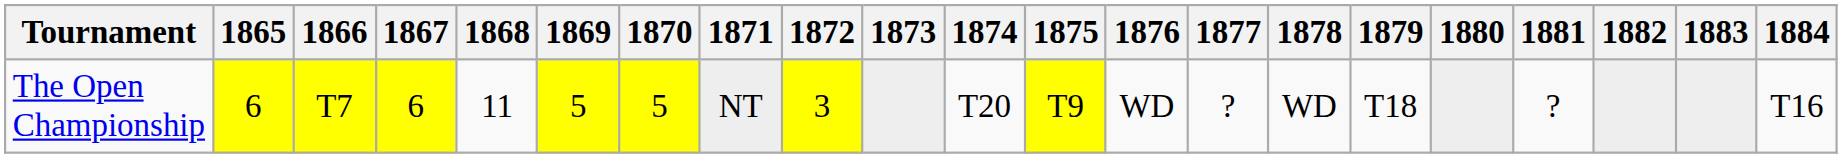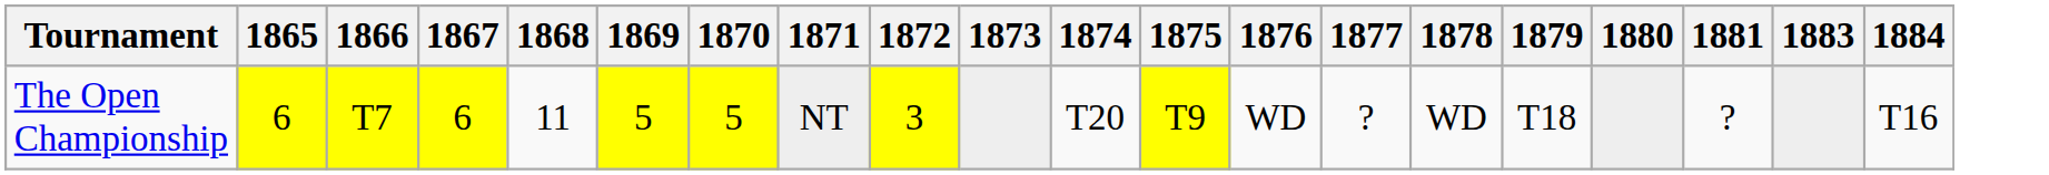- column: 1882
